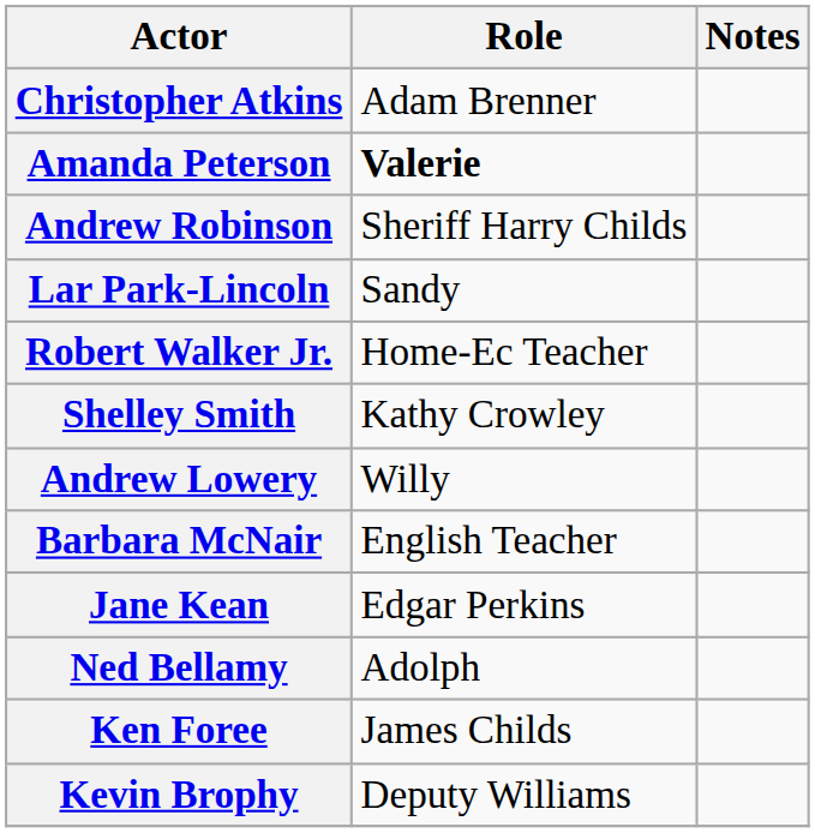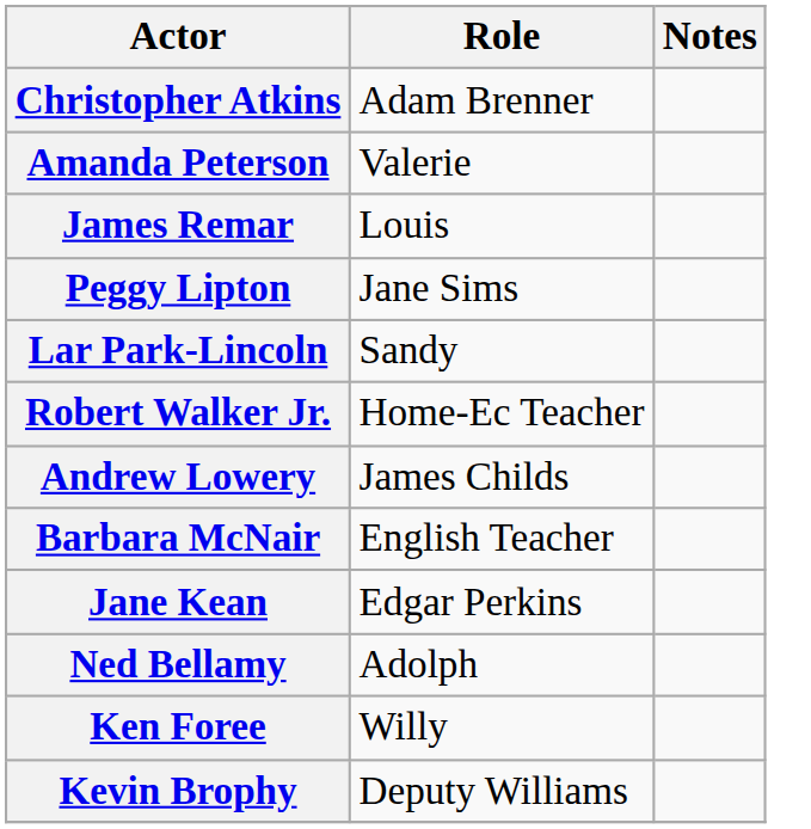Amanda Peterson | Role: bold -> normal
+ row: James Remar | Louis
+ row: Peggy Lipton | Jane Sims
- row: Andrew Robinson | Sheriff Harry Childs
- row: Shelley Smith | Kathy Crowley
Andrew Lowery | Role: Willy -> James Childs
Ken Foree | Role: James Childs -> Willy
